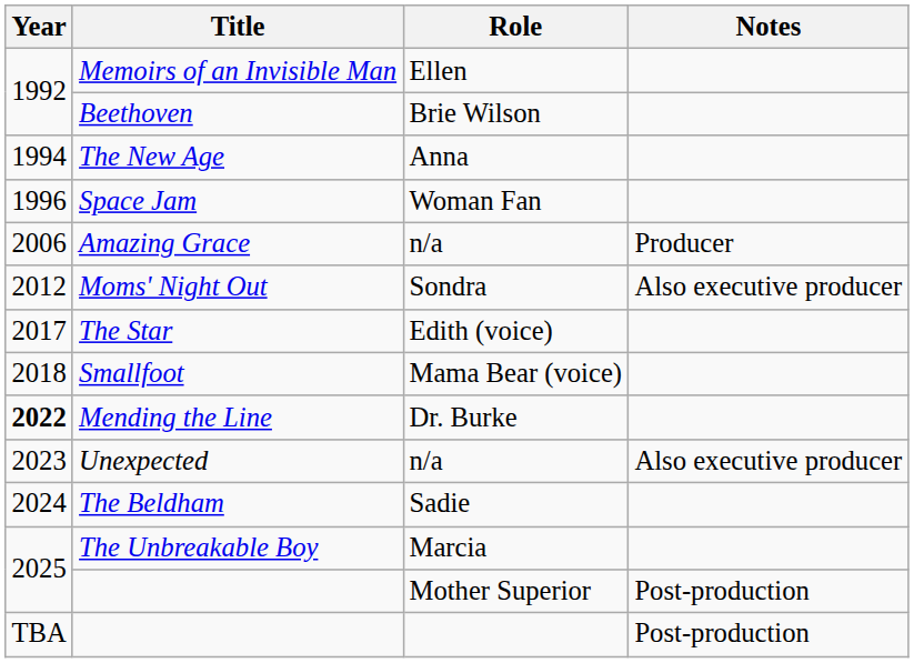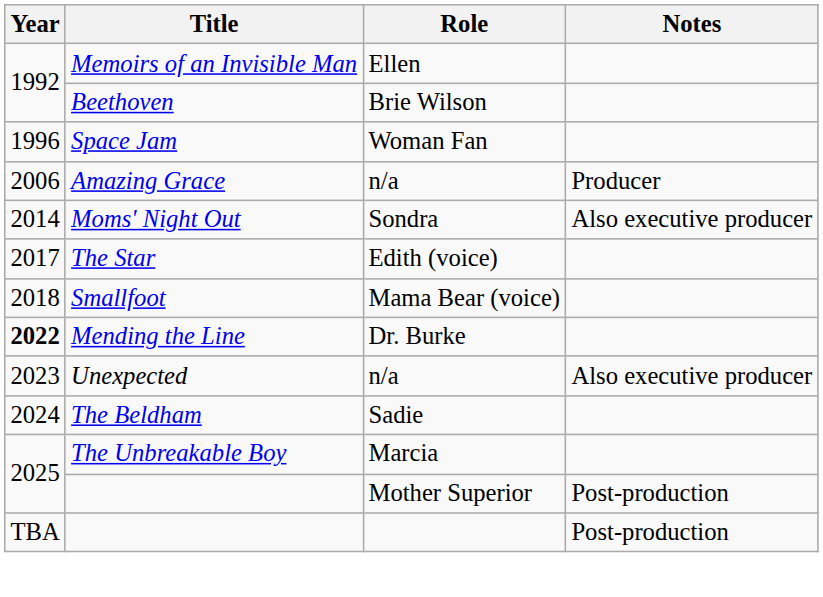- row: 1994 | The New Age | Anna
Moms' Night Out | Year: 2012 -> 2014
